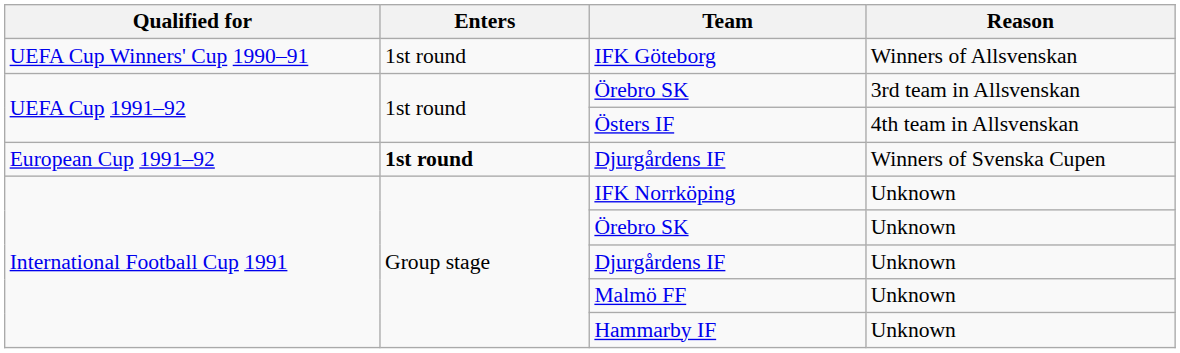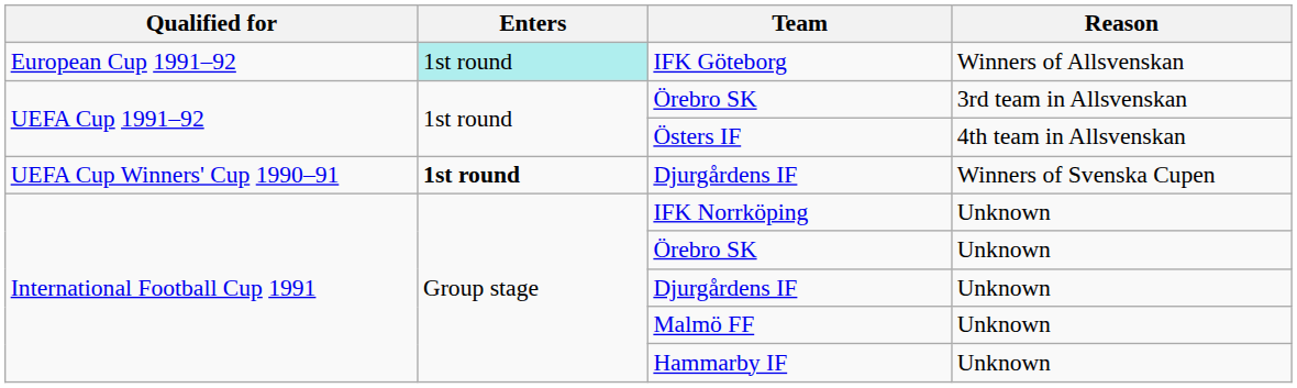IFK Göteborg | Qualified for: UEFA Cup Winners' Cup 1990–91 -> European Cup 1991–92
IFK Göteborg | Enters: no background -> paleturquoise background
Djurgårdens IF / Winners of Svenska Cupen | Qualified for: European Cup 1991–92 -> UEFA Cup Winners' Cup 1990–91
